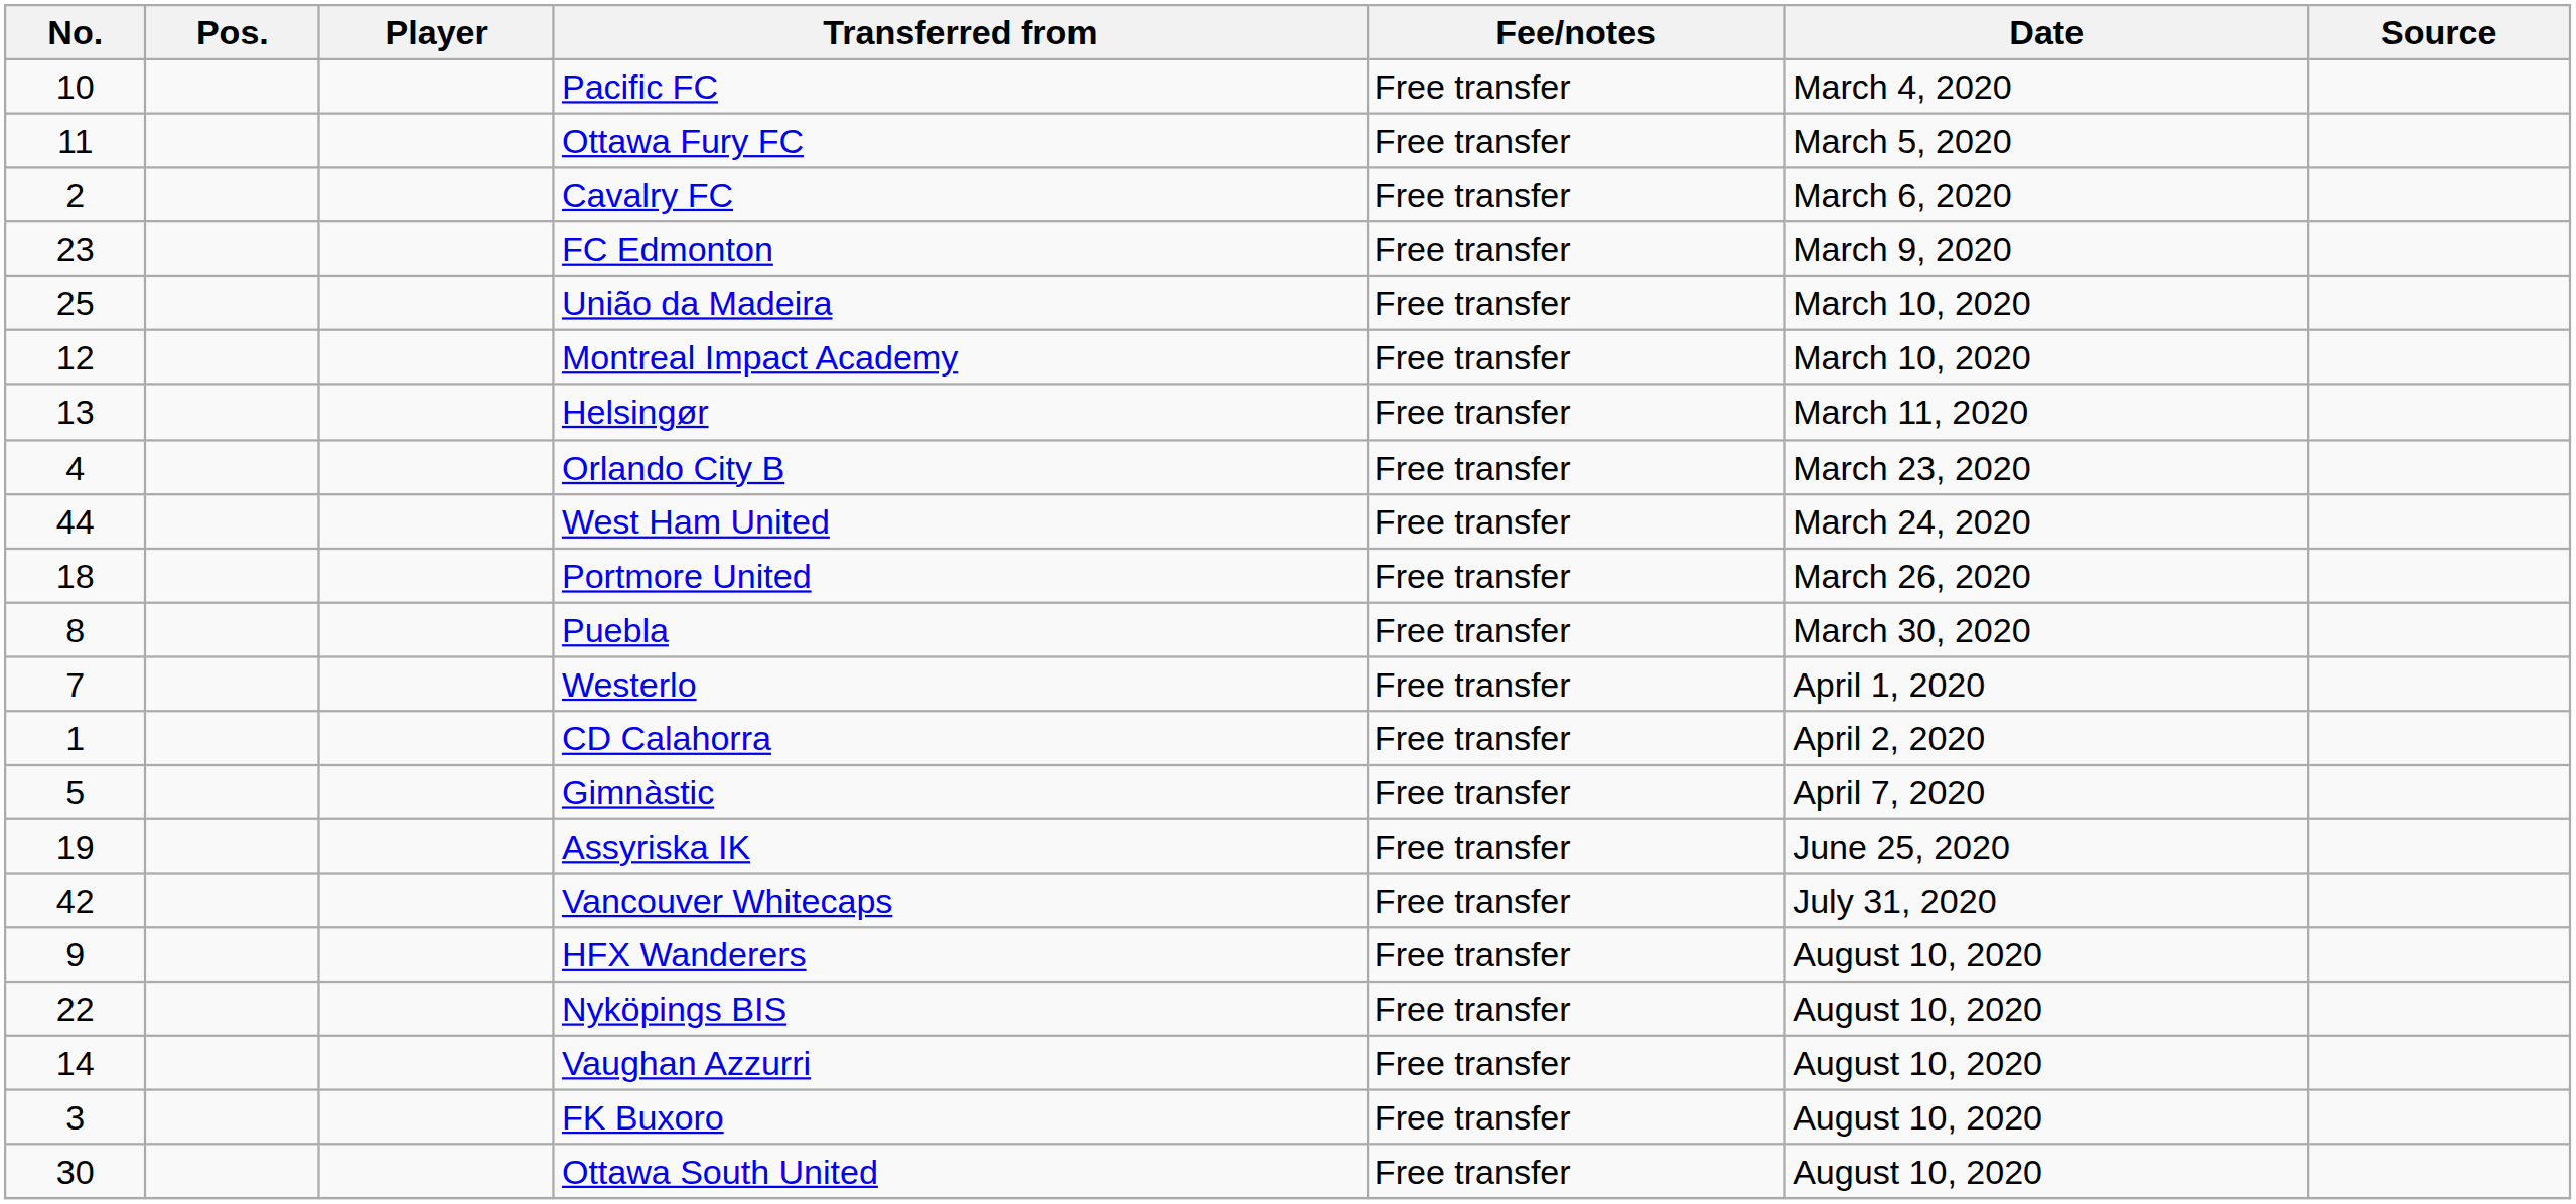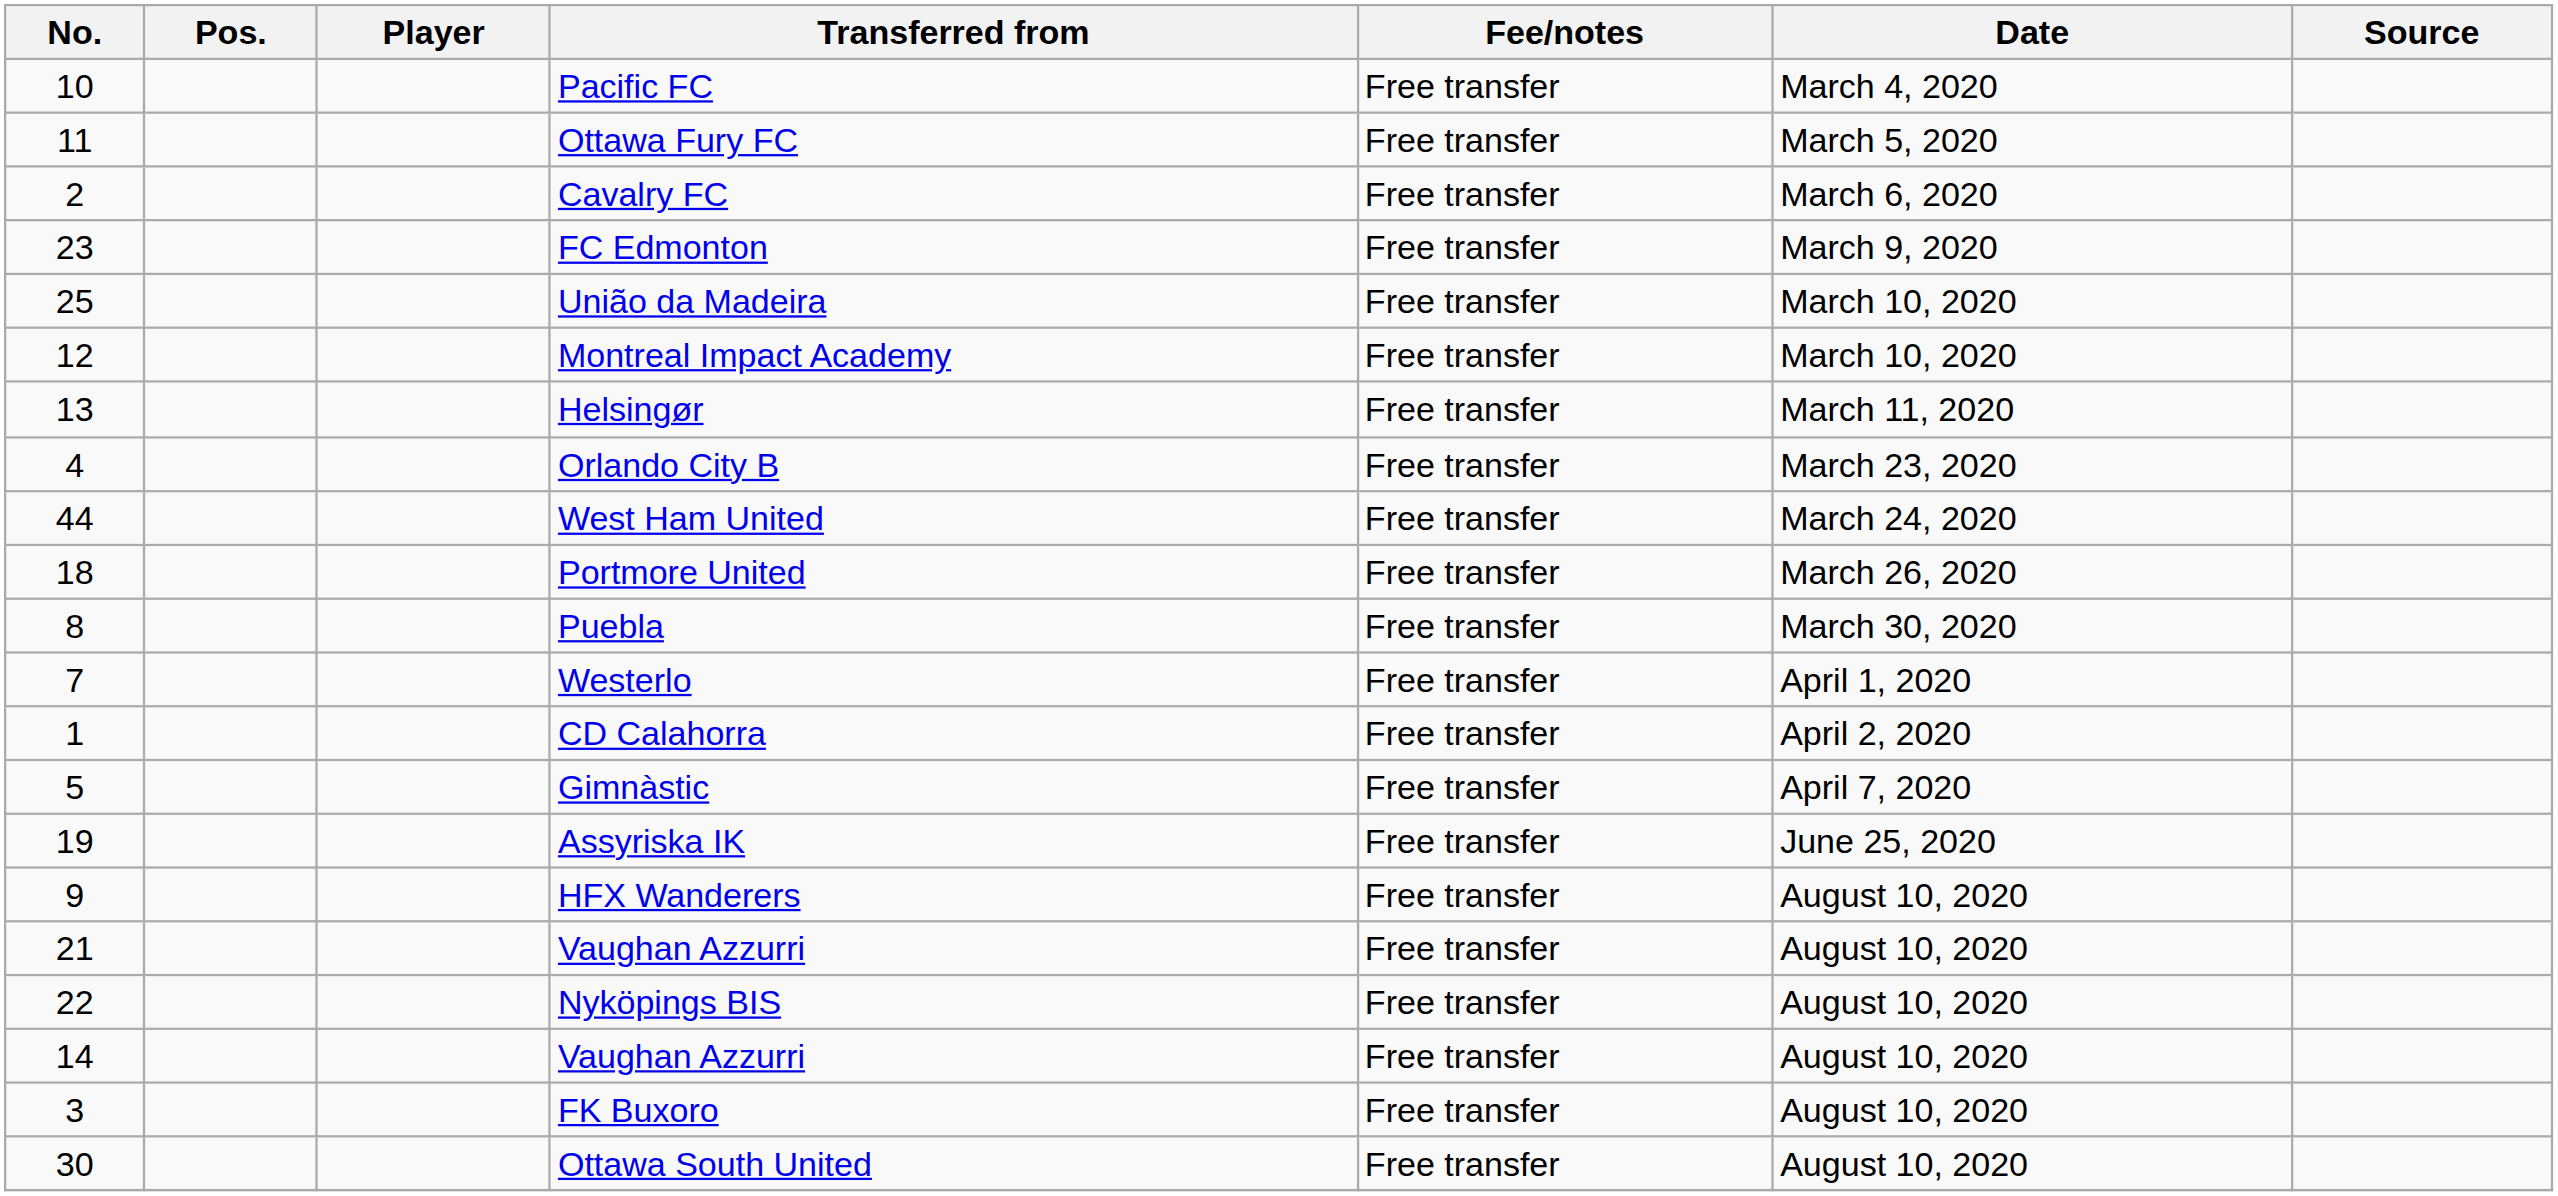- row: 42 | Vancouver Whitecaps | Free transfer | July 31, 2020
+ row: 21 | Vaughan Azzurri | Free transfer | August 10, 2020
